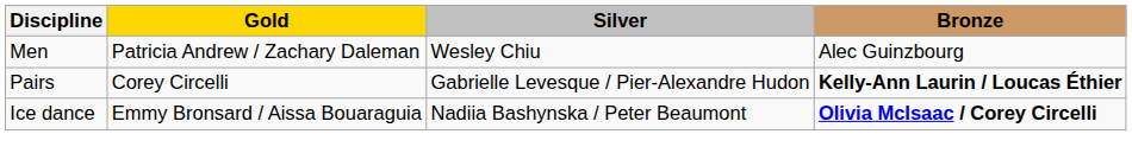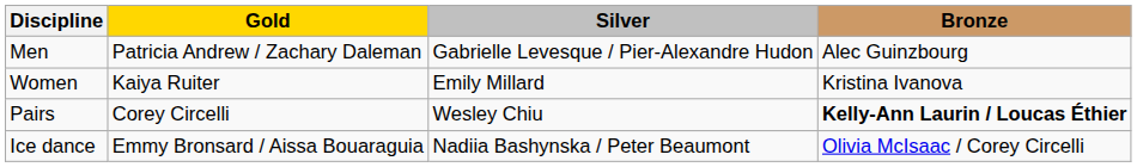Men | Silver: Wesley Chiu -> Gabrielle Levesque / Pier-Alexandre Hudon
+ row: Women | Kaiya Ruiter | Emily Millard | Kristina Ivanova
Pairs | Silver: Gabrielle Levesque / Pier-Alexandre Hudon -> Wesley Chiu
Ice dance | Bronze: bold -> normal
